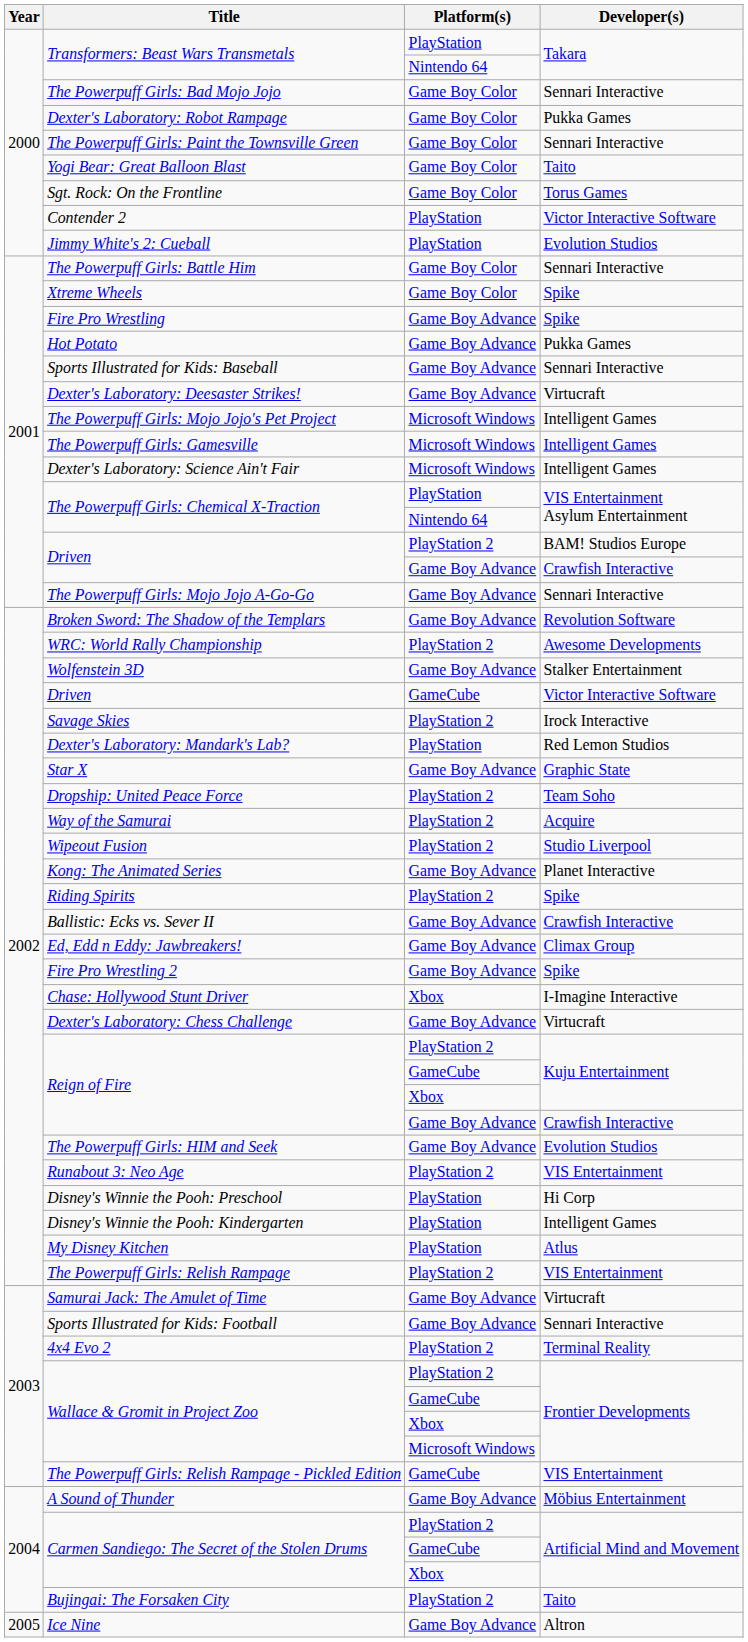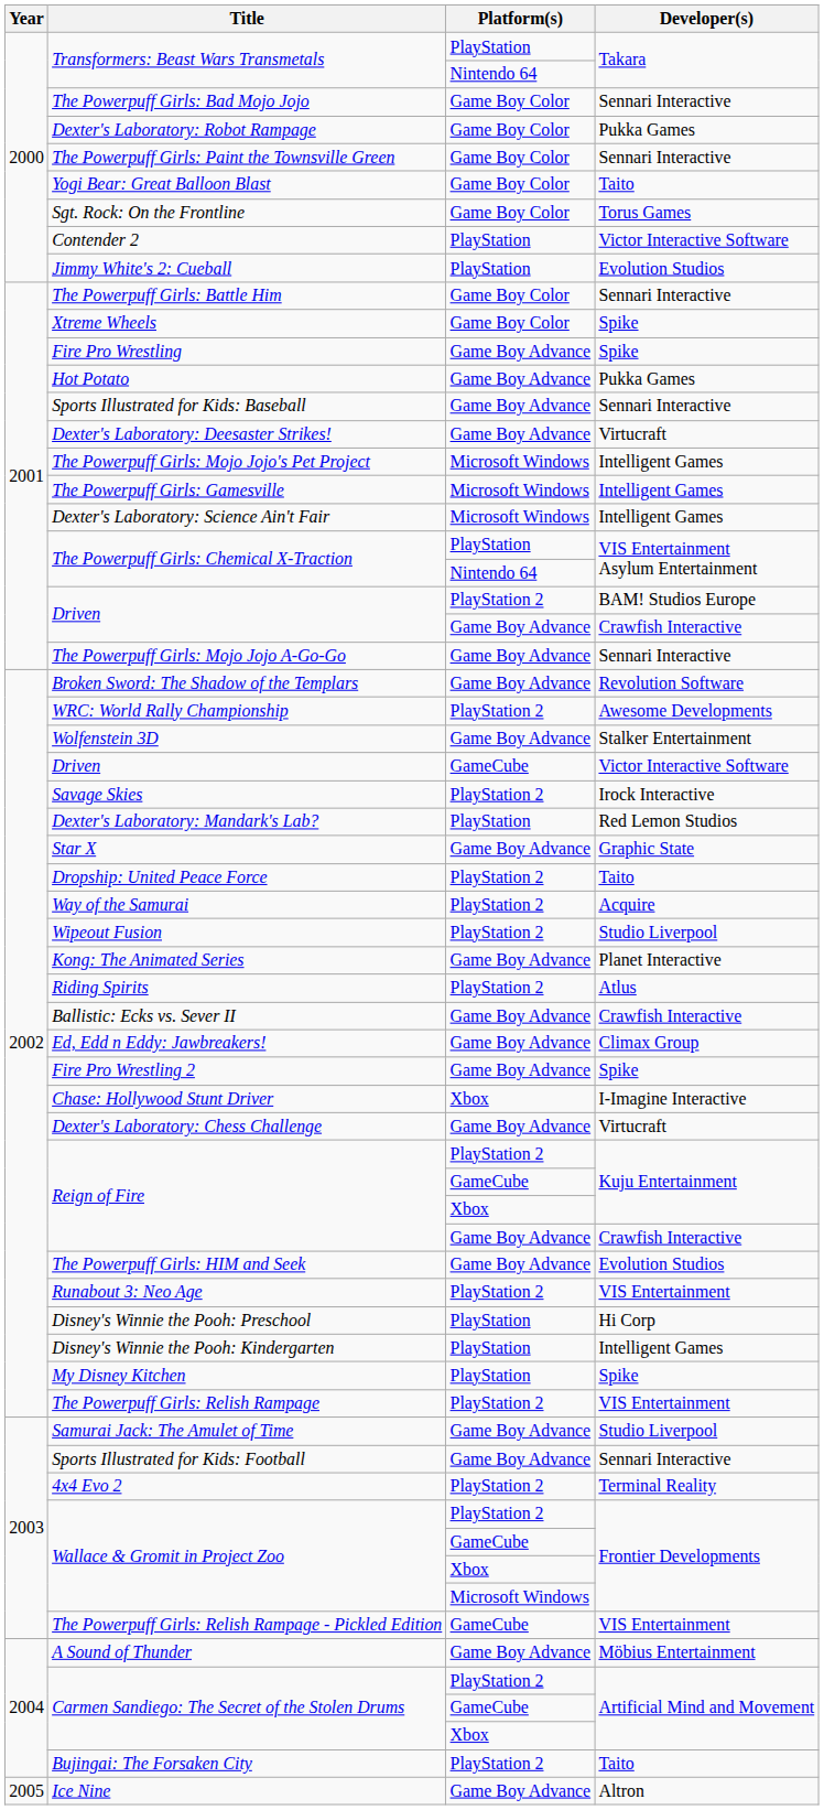Dropship: United Peace Force | Developer(s): Team Soho -> Taito
Riding Spirits | Developer(s): Spike -> Atlus
My Disney Kitchen | Developer(s): Atlus -> Spike
Samurai Jack: The Amulet of Time | Developer(s): Virtucraft -> Studio Liverpool
